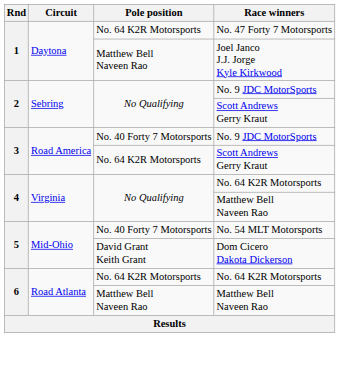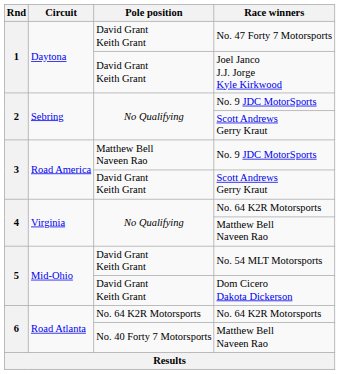No. 47 Forty 7 Motorsports | Pole position: No. 64 K2R Motorsports -> David Grant Keith Grant
Joel Janco J.J. Jorge Kyle Kirkwood | Pole position: Matthew Bell Naveen Rao -> David Grant Keith Grant
3 / No. 9 JDC MotorSports | Pole position: No. 40 Forty 7 Motorsports -> Matthew Bell Naveen Rao
3 / Scott Andrews Gerry Kraut | Pole position: No. 64 K2R Motorsports -> David Grant Keith Grant
No. 54 MLT Motorsports | Pole position: No. 40 Forty 7 Motorsports -> David Grant Keith Grant
6 / Matthew Bell Naveen Rao | Pole position: Matthew Bell Naveen Rao -> No. 40 Forty 7 Motorsports
